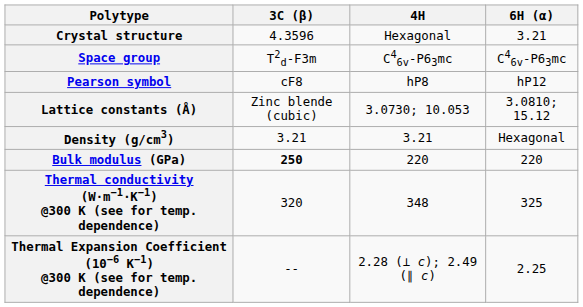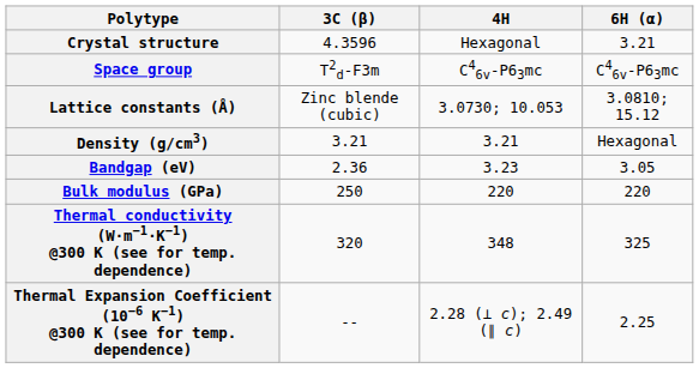- row: Pearson symbol | cF8 | hP8 | hP12
+ row: Bandgap (eV) | 2.36 | 3.23 | 3.05
Bulk modulus (GPa) | 3C (β): bold -> normal
